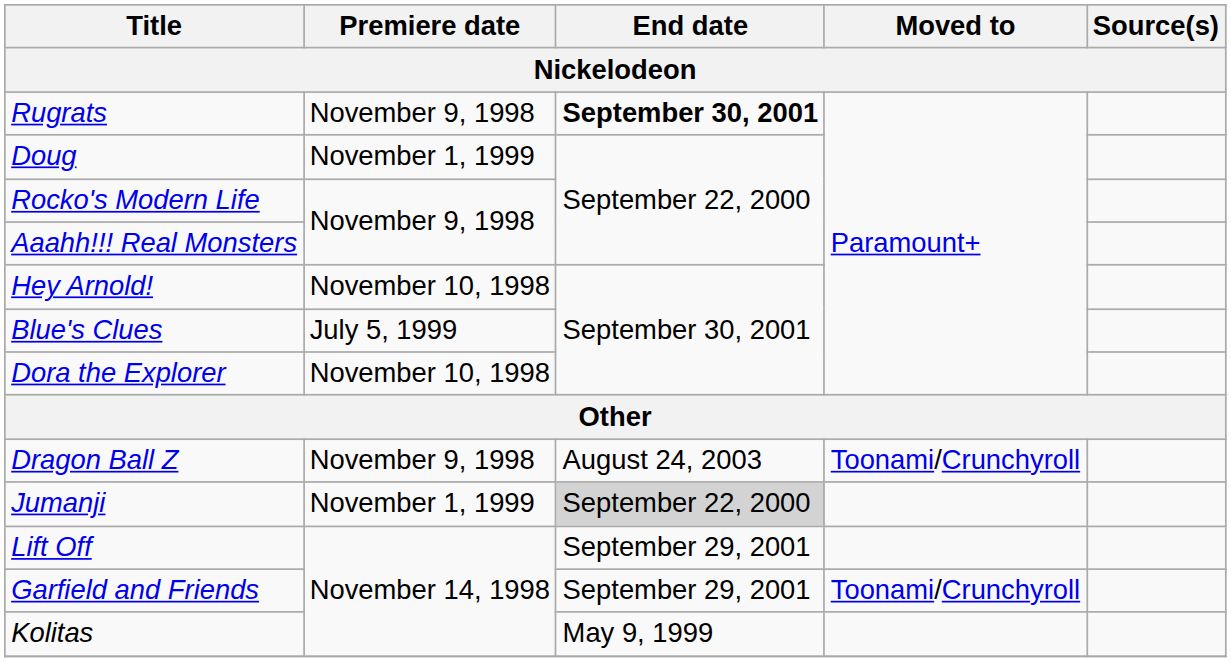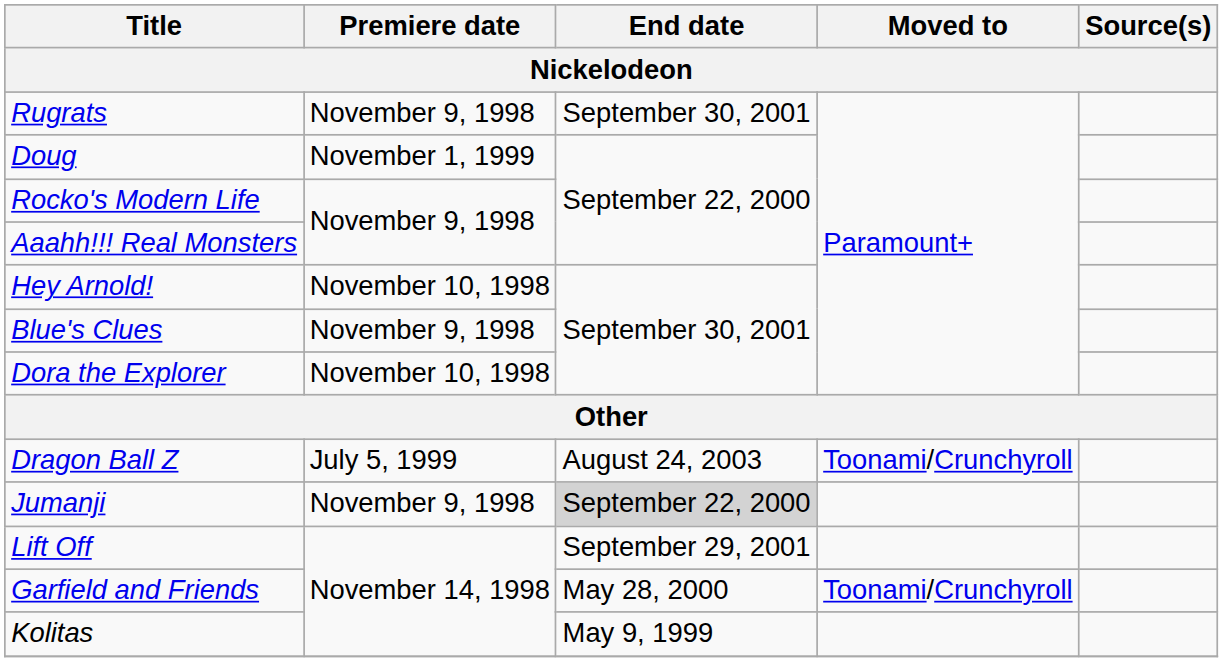Rugrats | End date: bold -> normal
Blue's Clues | Premiere date: July 5, 1999 -> November 9, 1998
Dragon Ball Z | Premiere date: November 9, 1998 -> July 5, 1999
Jumanji | Premiere date: November 1, 1999 -> November 9, 1998
Garfield and Friends | End date: September 29, 2001 -> May 28, 2000
